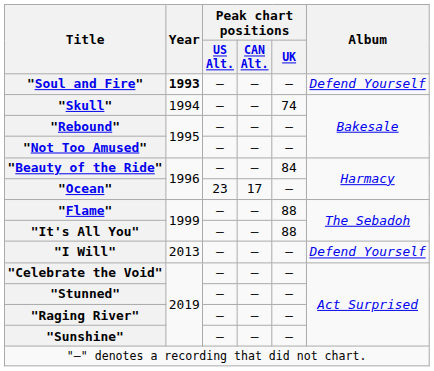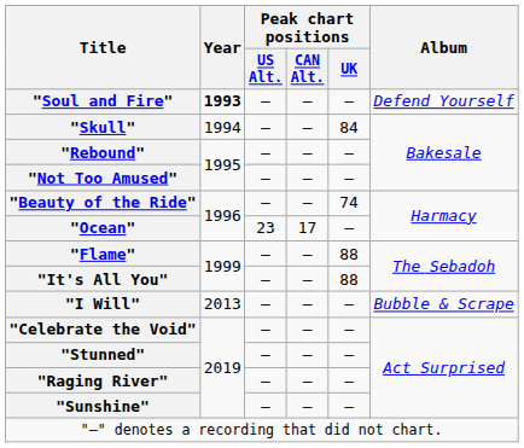"Skull" | Peak chart positions / UK: 74 -> 84
"Beauty of the Ride" | Peak chart positions / UK: 84 -> 74
"I Will" | Album: Defend Yourself -> Bubble & Scrape
